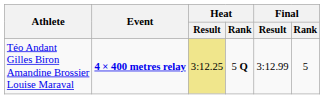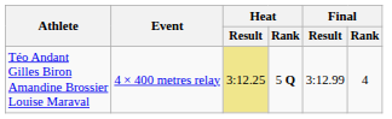Téo Andant Gilles Biron Amandine Brossier Louise Maraval | Event: bold -> normal
Téo Andant Gilles Biron Amandine Brossier Louise Maraval | Final / Rank: 5 -> 4
